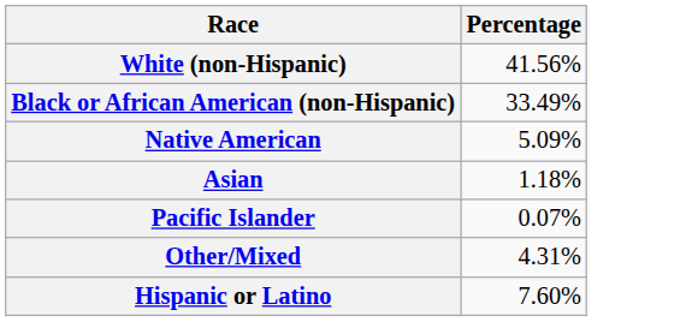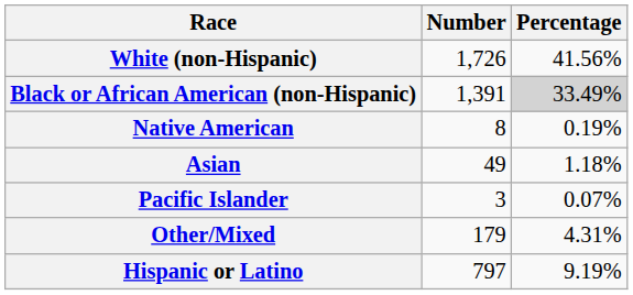+ column: Number | 1,726 | 1,391 | 8 | 49 | 3 | 179 | 797
Black or African American (non-Hispanic) | Percentage: no background -> lightgrey background
Native American | Percentage: 5.09% -> 0.19%
Hispanic or Latino | Percentage: 7.60% -> 9.19%
